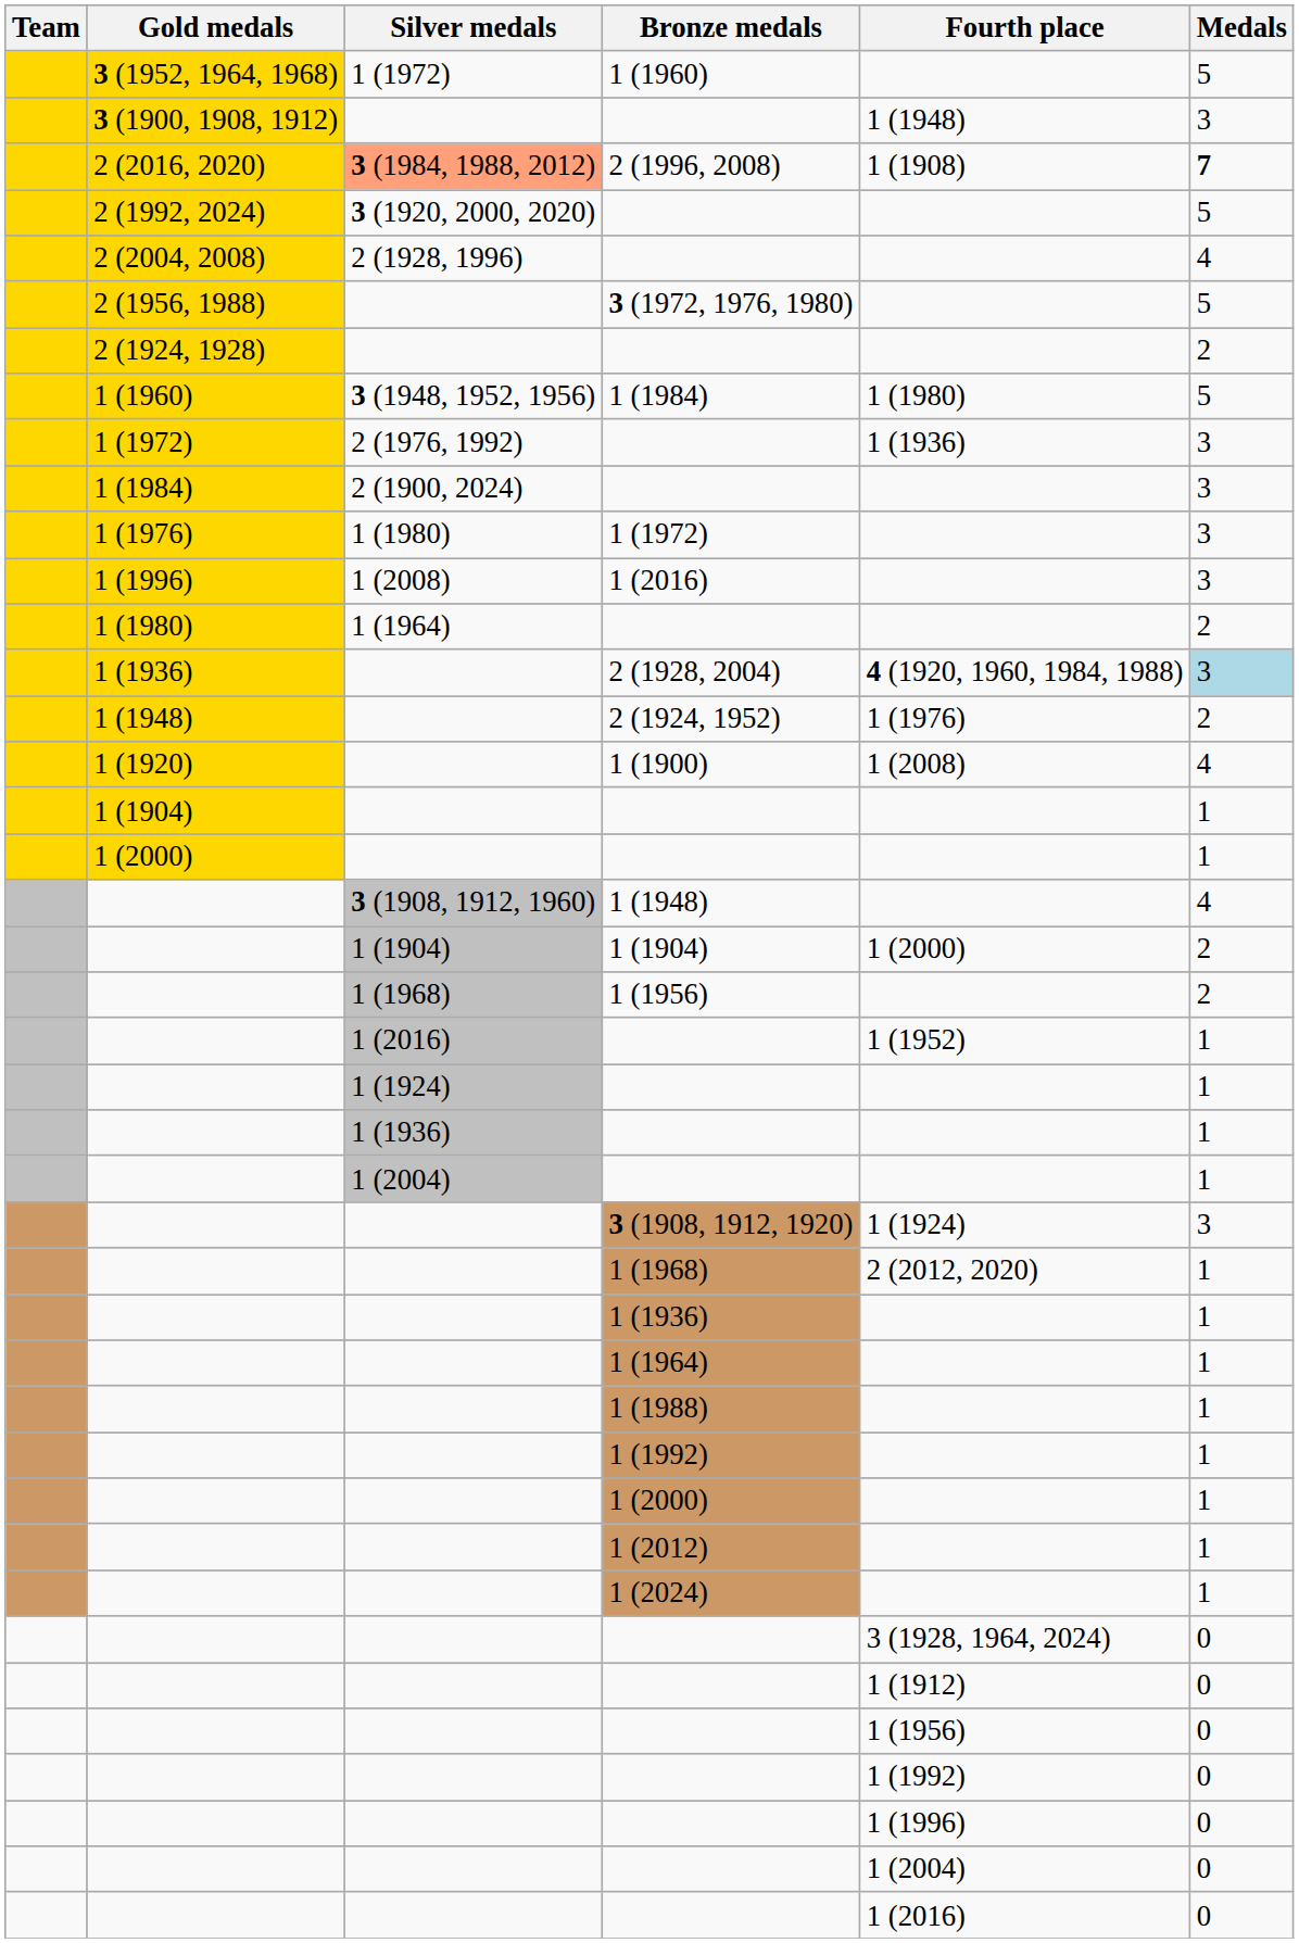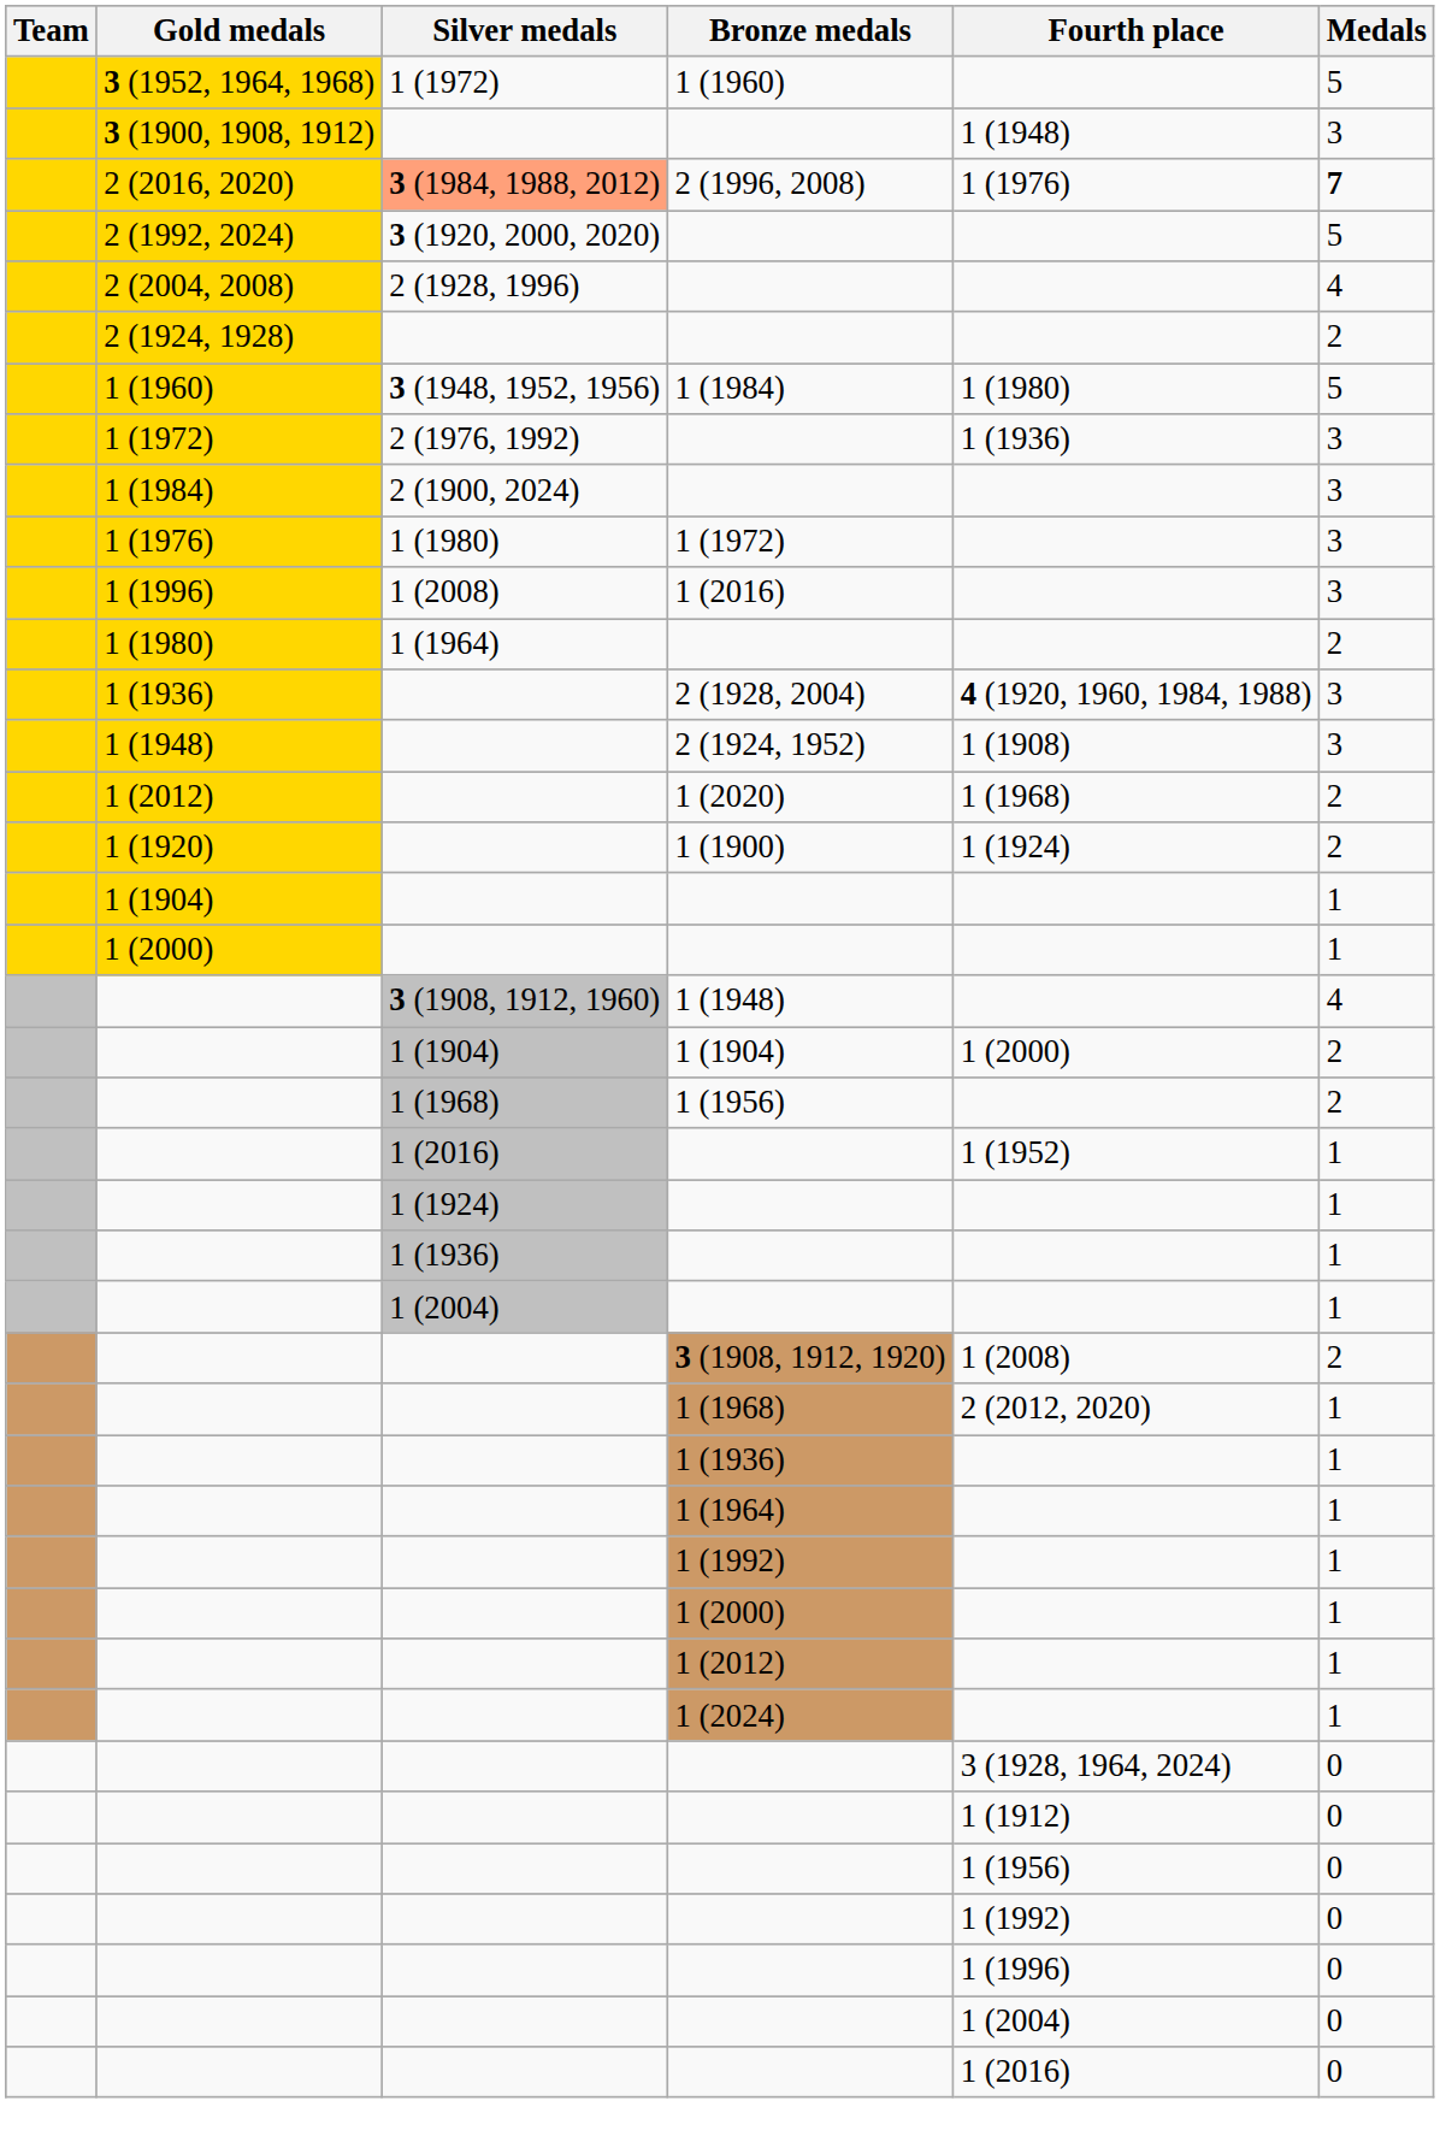2 (1996, 2008) | Fourth place: 1 (1908) -> 1 (1976)
- row: 2 (1956, 1988) | 3 (1972, 1976, 1980) | 5
2 (1928, 2004) | Medals: lightblue background -> no background
2 (1924, 1952) | Fourth place: 1 (1976) -> 1 (1908)
2 (1924, 1952) | Medals: 2 -> 3
+ row: 1 (2012) | 1 (2020) | 1 (1968) | 2
1 (1900) | Fourth place: 1 (2008) -> 1 (1924)
1 (1900) | Medals: 4 -> 2
3 (1908, 1912, 1920) | Fourth place: 1 (1924) -> 1 (2008)
3 (1908, 1912, 1920) | Medals: 3 -> 2
- row: 1 (1988) | 1
